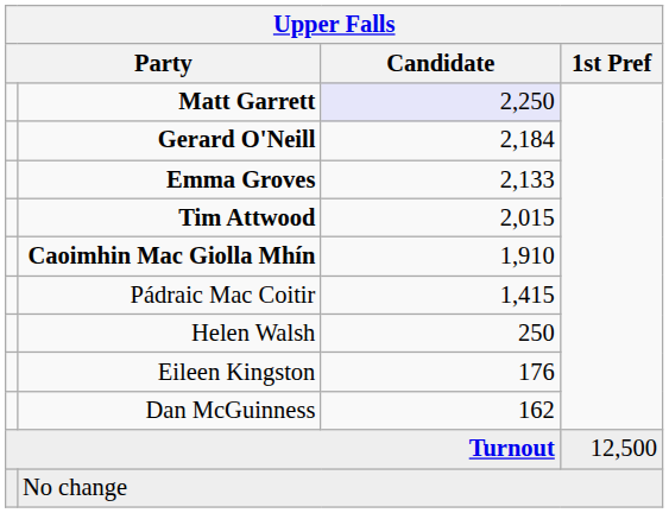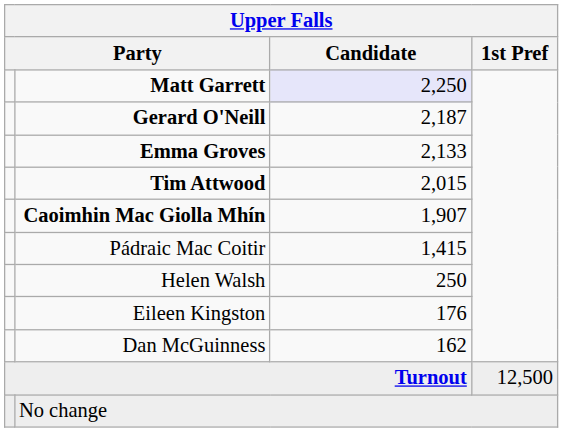Gerard O'Neill | Candidate: 2,184 -> 2,187
Caoimhin Mac Giolla Mhín | Candidate: 1,910 -> 1,907
